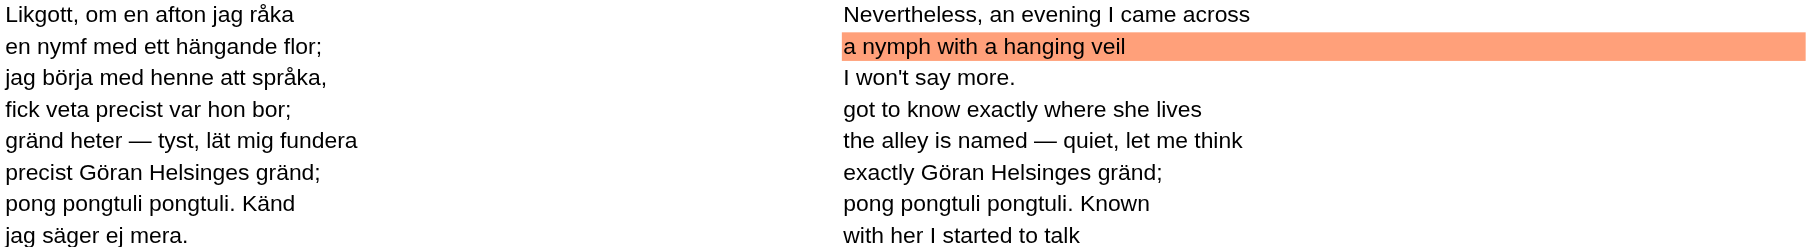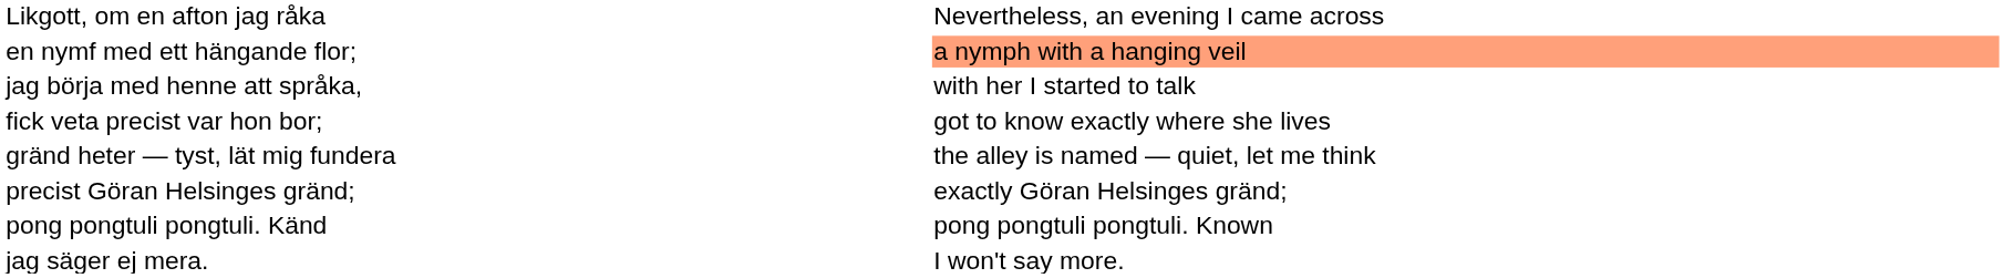jag börja med henne att språka, | column 2: I won't say more. -> with her I started to talk
jag säger ej mera. | column 2: with her I started to talk -> I won't say more.
